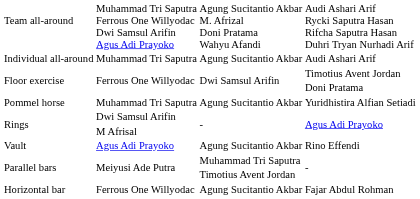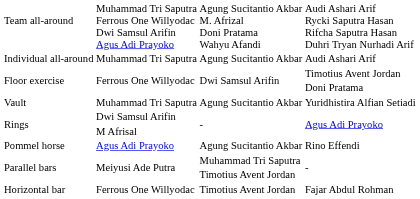Yuridhistira Alfian Setiadi | column 1: Pommel horse -> Vault
Rino Effendi | column 1: Vault -> Pommel horse
Fajar Abdul Rohman | column 3: Agung Sucitantio Akbar -> Timotius Avent Jordan
